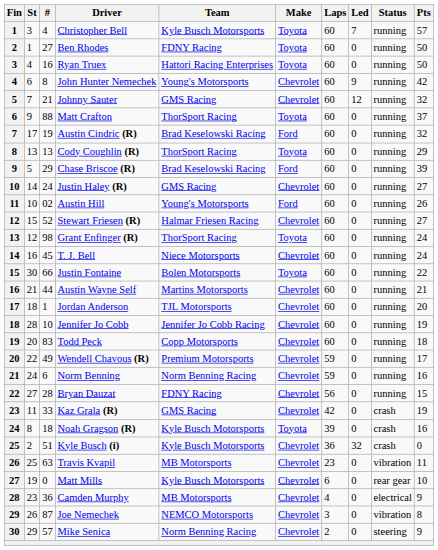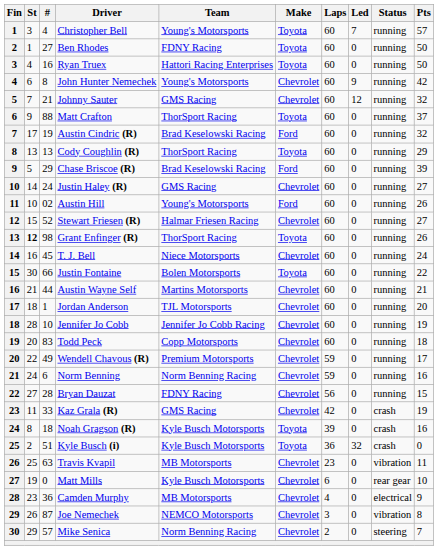Christopher Bell | Team: Kyle Busch Motorsports -> Young's Motorsports
Grant Enfinger (R) | St: normal -> bold
Grant Enfinger (R) | Pts: 24 -> 26
Kyle Busch (i) | Make: Chevrolet -> Toyota
Mike Senica | Pts: 9 -> 7
